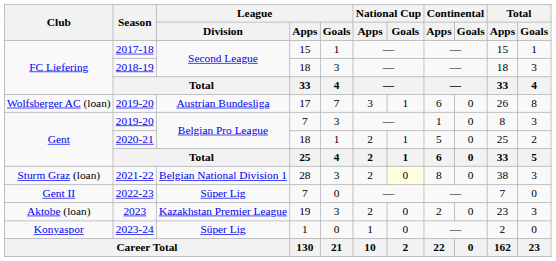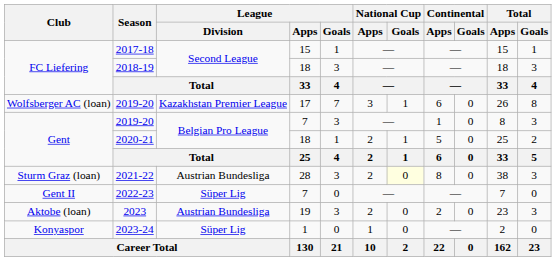Wolfsberger AC (loan) / 2019-20 | League / Division: Austrian Bundesliga -> Kazakhstan Premier League
2021-22 | League / Division: Belgian National Division 1 -> Austrian Bundesliga
2023 | League / Division: Kazakhstan Premier League -> Austrian Bundesliga
